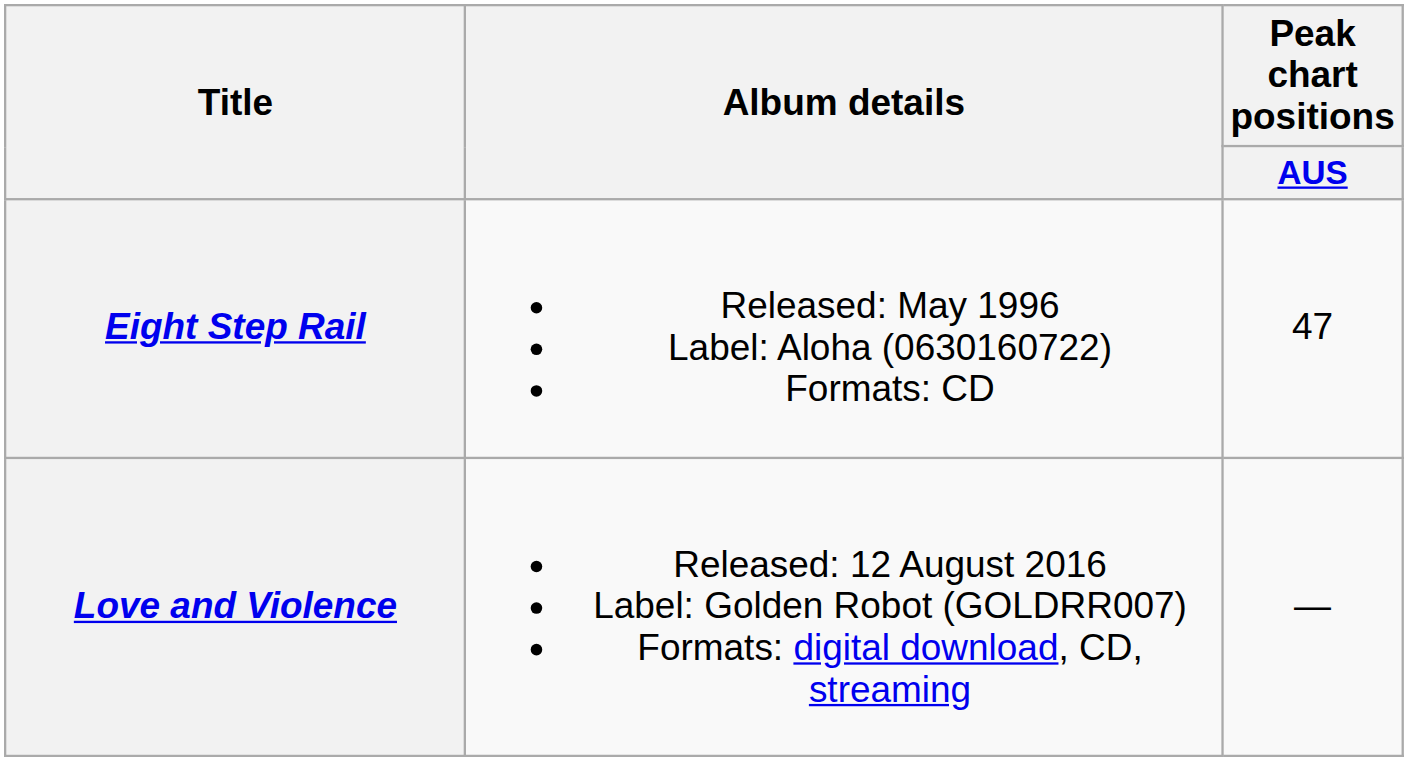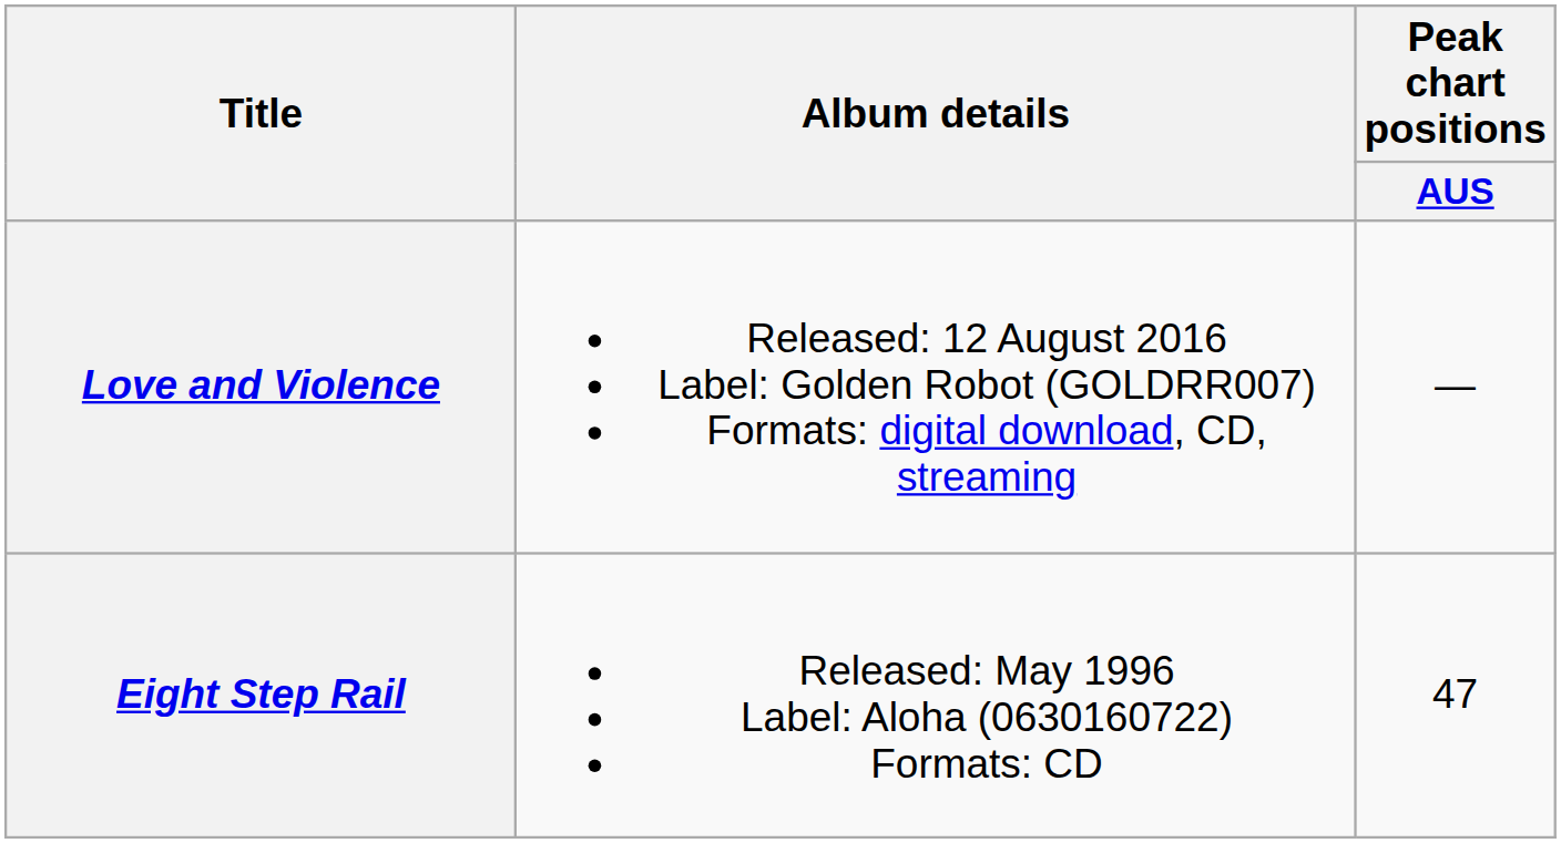rows swapped: Eight Step Rail <-> Love and Violence
